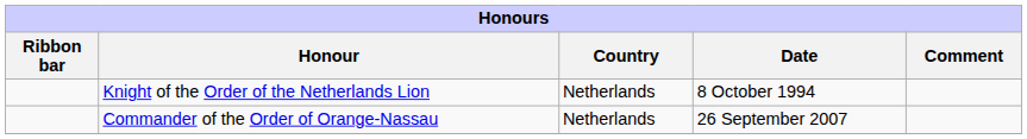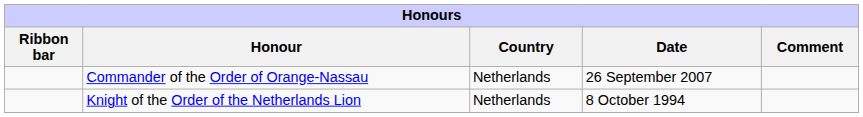rows swapped: Knight of the Order of the Netherlands Lion <-> Commander of the Order of Orange-Nassau
